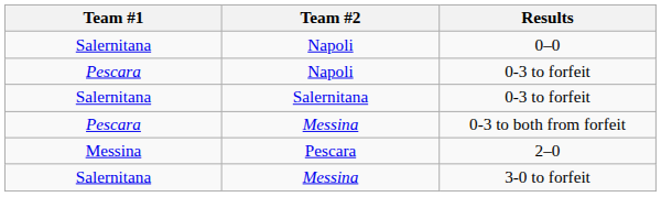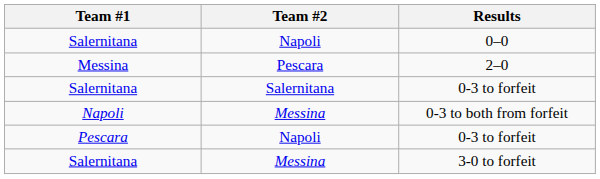rows swapped: 2–0 <-> Napoli / 0-3 to forfeit
0-3 to both from forfeit | Team #1: Pescara -> Napoli
